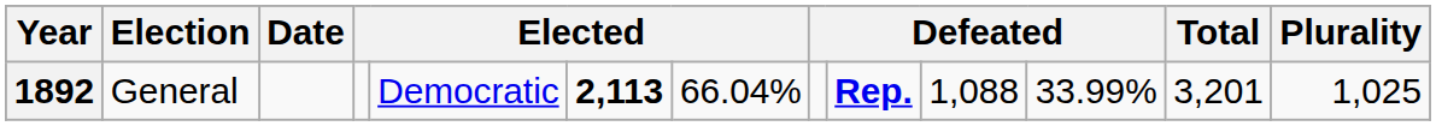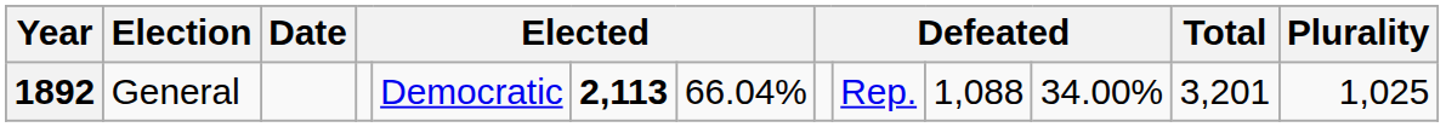1892 | column 9: bold -> normal
1892 | column 11: 33.99% -> 34.00%
